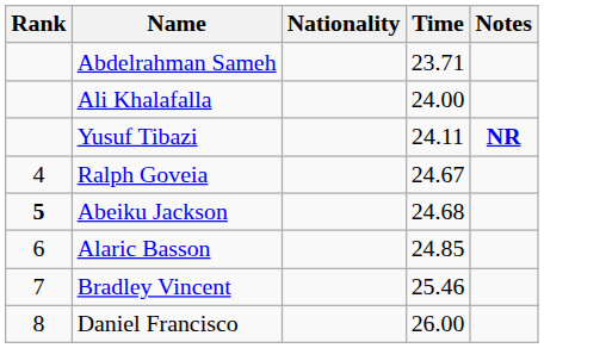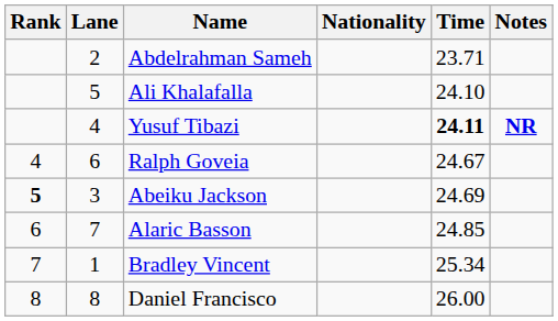+ column: Lane | 2 | 5 | 4 | 6 | 3 | 7 | 1 | 8
Ali Khalafalla | Time: 24.00 -> 24.10
Yusuf Tibazi | Time: normal -> bold
Abeiku Jackson | Time: 24.68 -> 24.69
Bradley Vincent | Time: 25.46 -> 25.34
